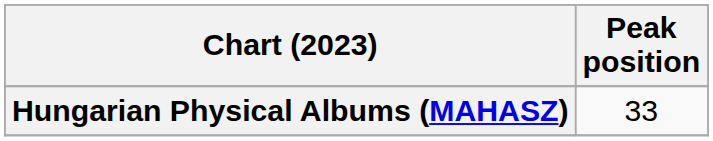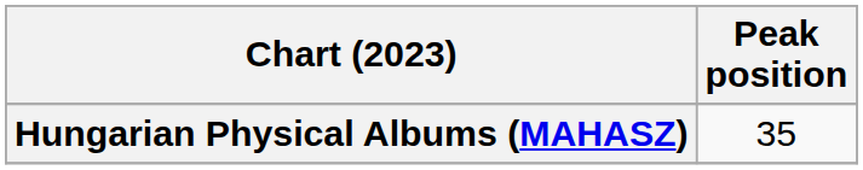Hungarian Physical Albums (MAHASZ) | Peak position: 33 -> 35
